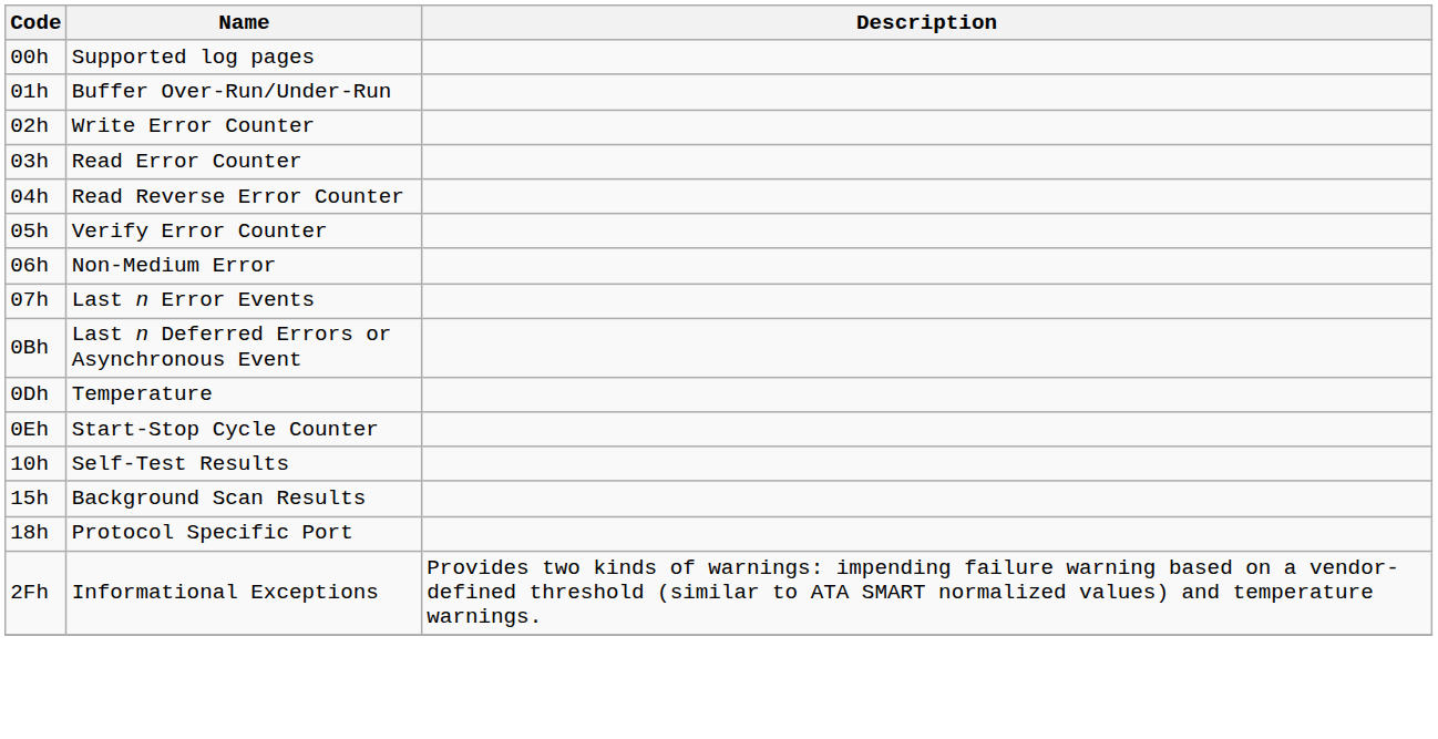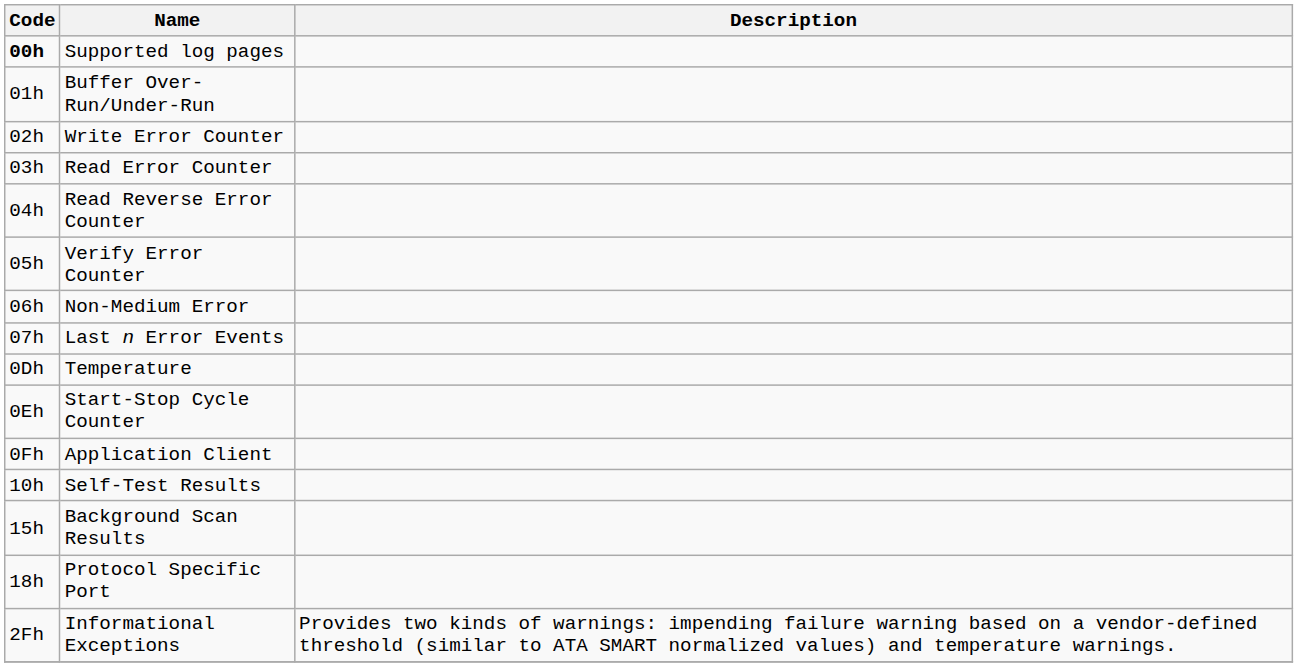Supported log pages | Code: normal -> bold
- row: 0Bh | Last n Deferred Errors or Asynchronous Event
+ row: 0Fh | Application Client
